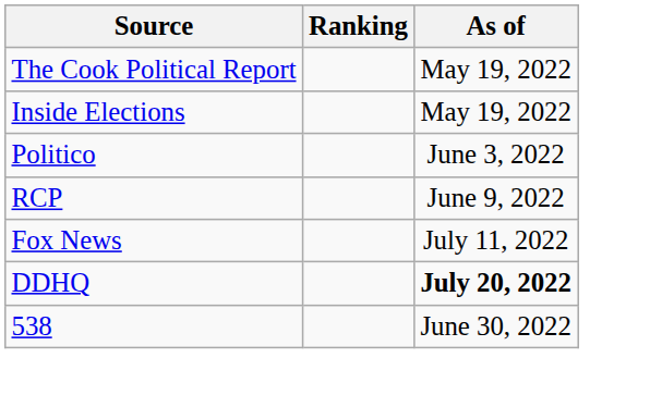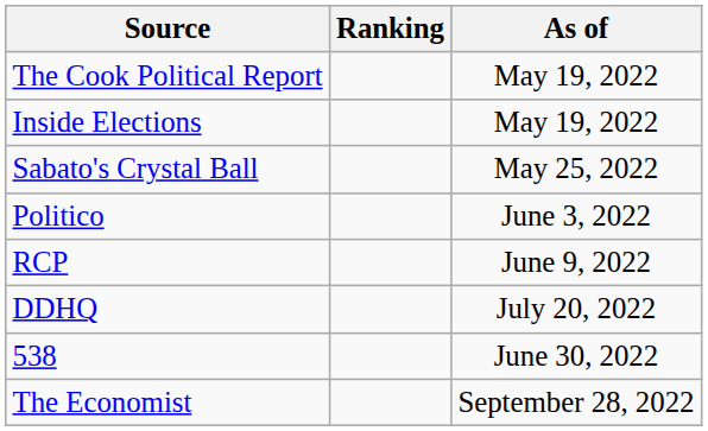+ row: Sabato's Crystal Ball | May 25, 2022
- row: Fox News | July 11, 2022
DDHQ | As of: bold -> normal
+ row: The Economist | September 28, 2022
